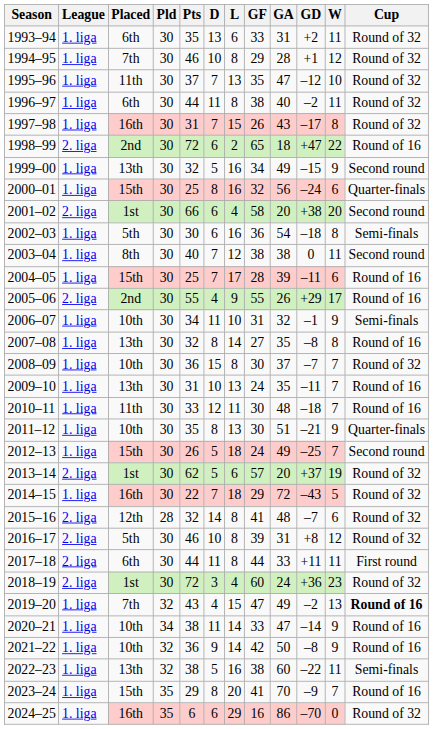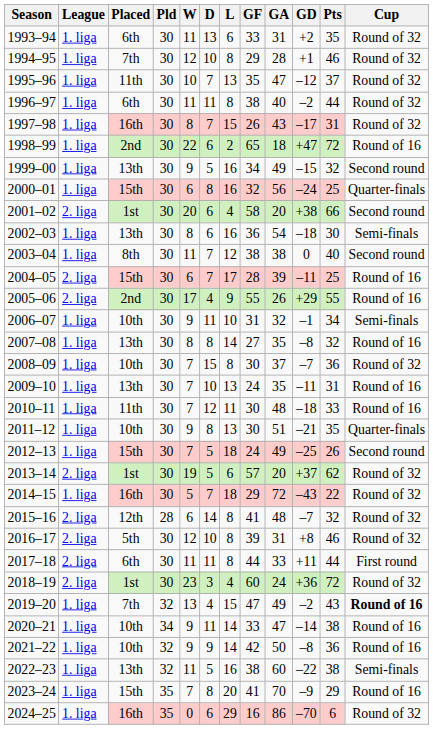columns swapped: W <-> Pts
1998–99 | League: 2. liga -> 1. liga
2002–03 | Placed: 5th -> 13th
2004–05 | League: 1. liga -> 2. liga
